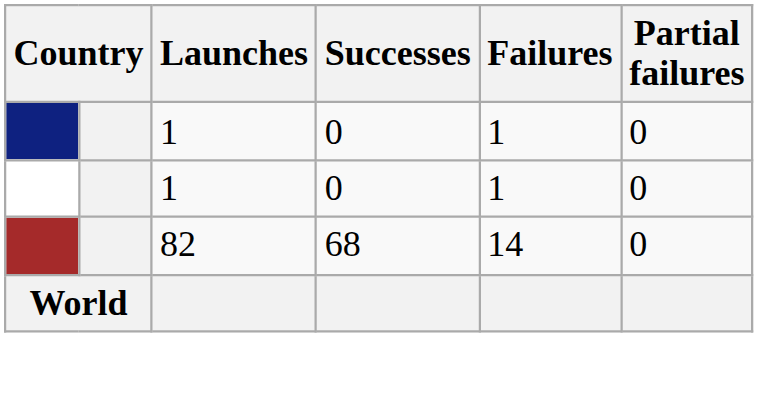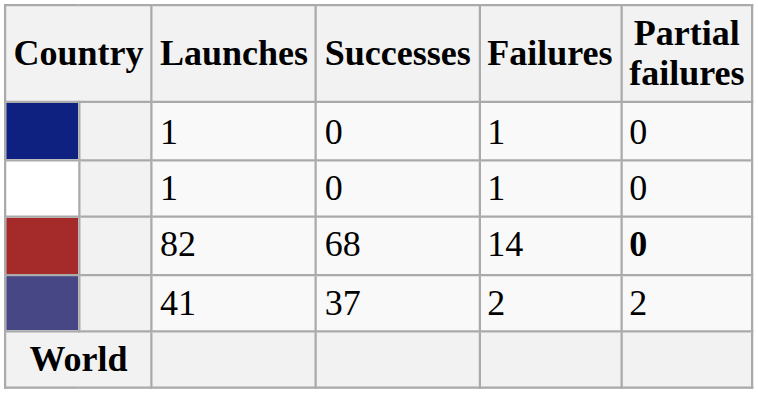82 | Partial failures: normal -> bold
+ row: 41 | 37 | 2 | 2
